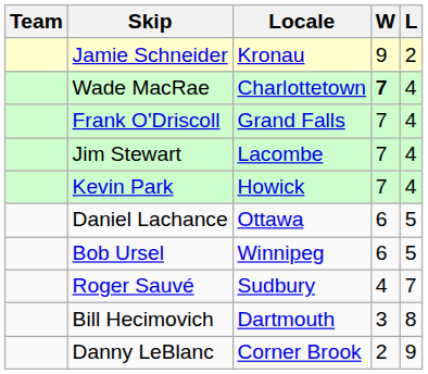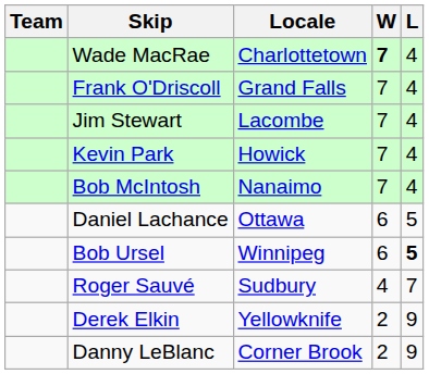- row: Jamie Schneider | Kronau | 9 | 2
+ row: Bob McIntosh | Nanaimo | 7 | 4
Bob Ursel | L: normal -> bold
- row: Bill Hecimovich | Dartmouth | 3 | 8
+ row: Derek Elkin | Yellowknife | 2 | 9
